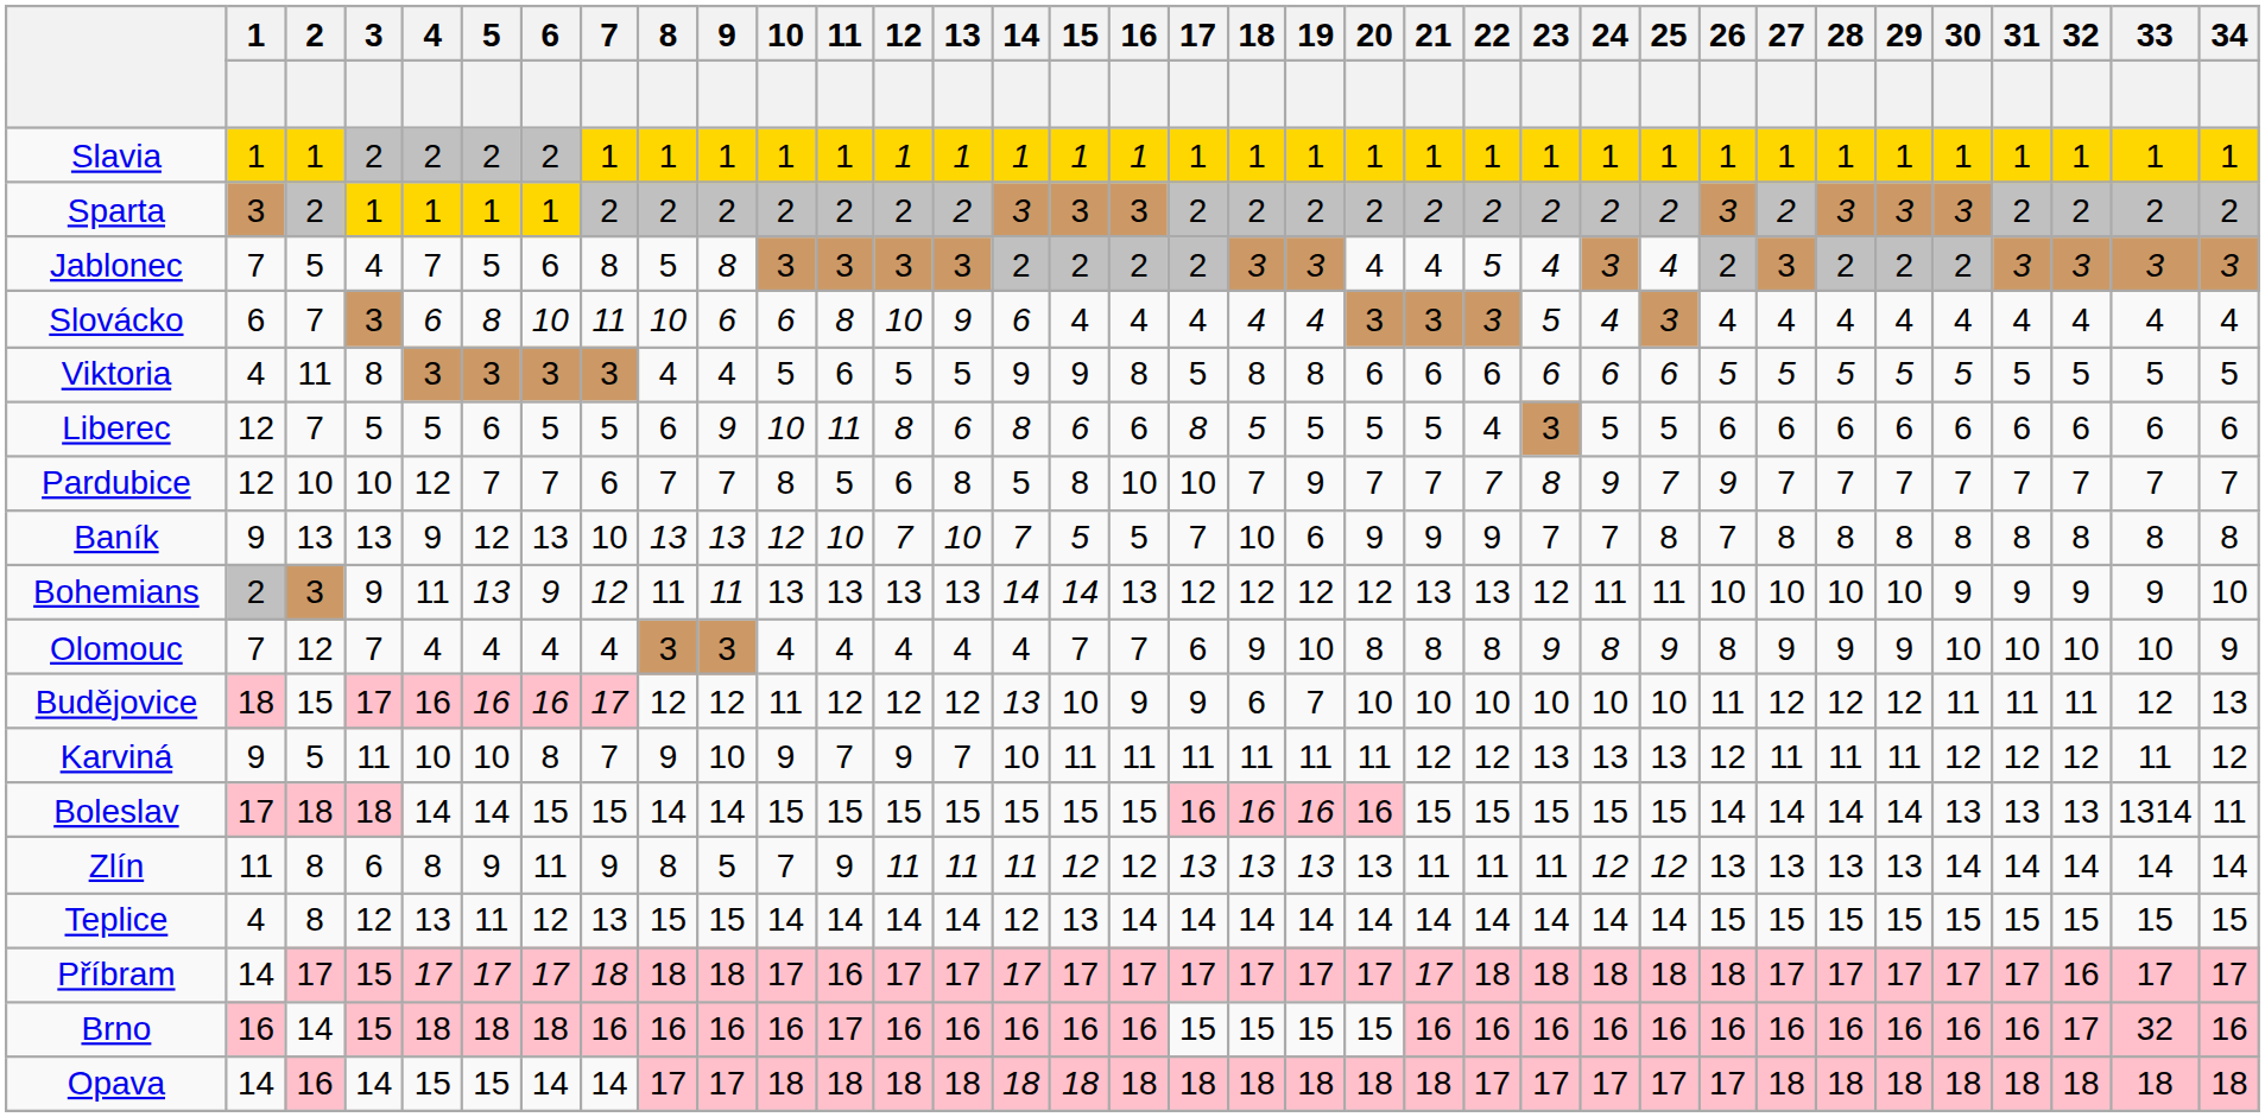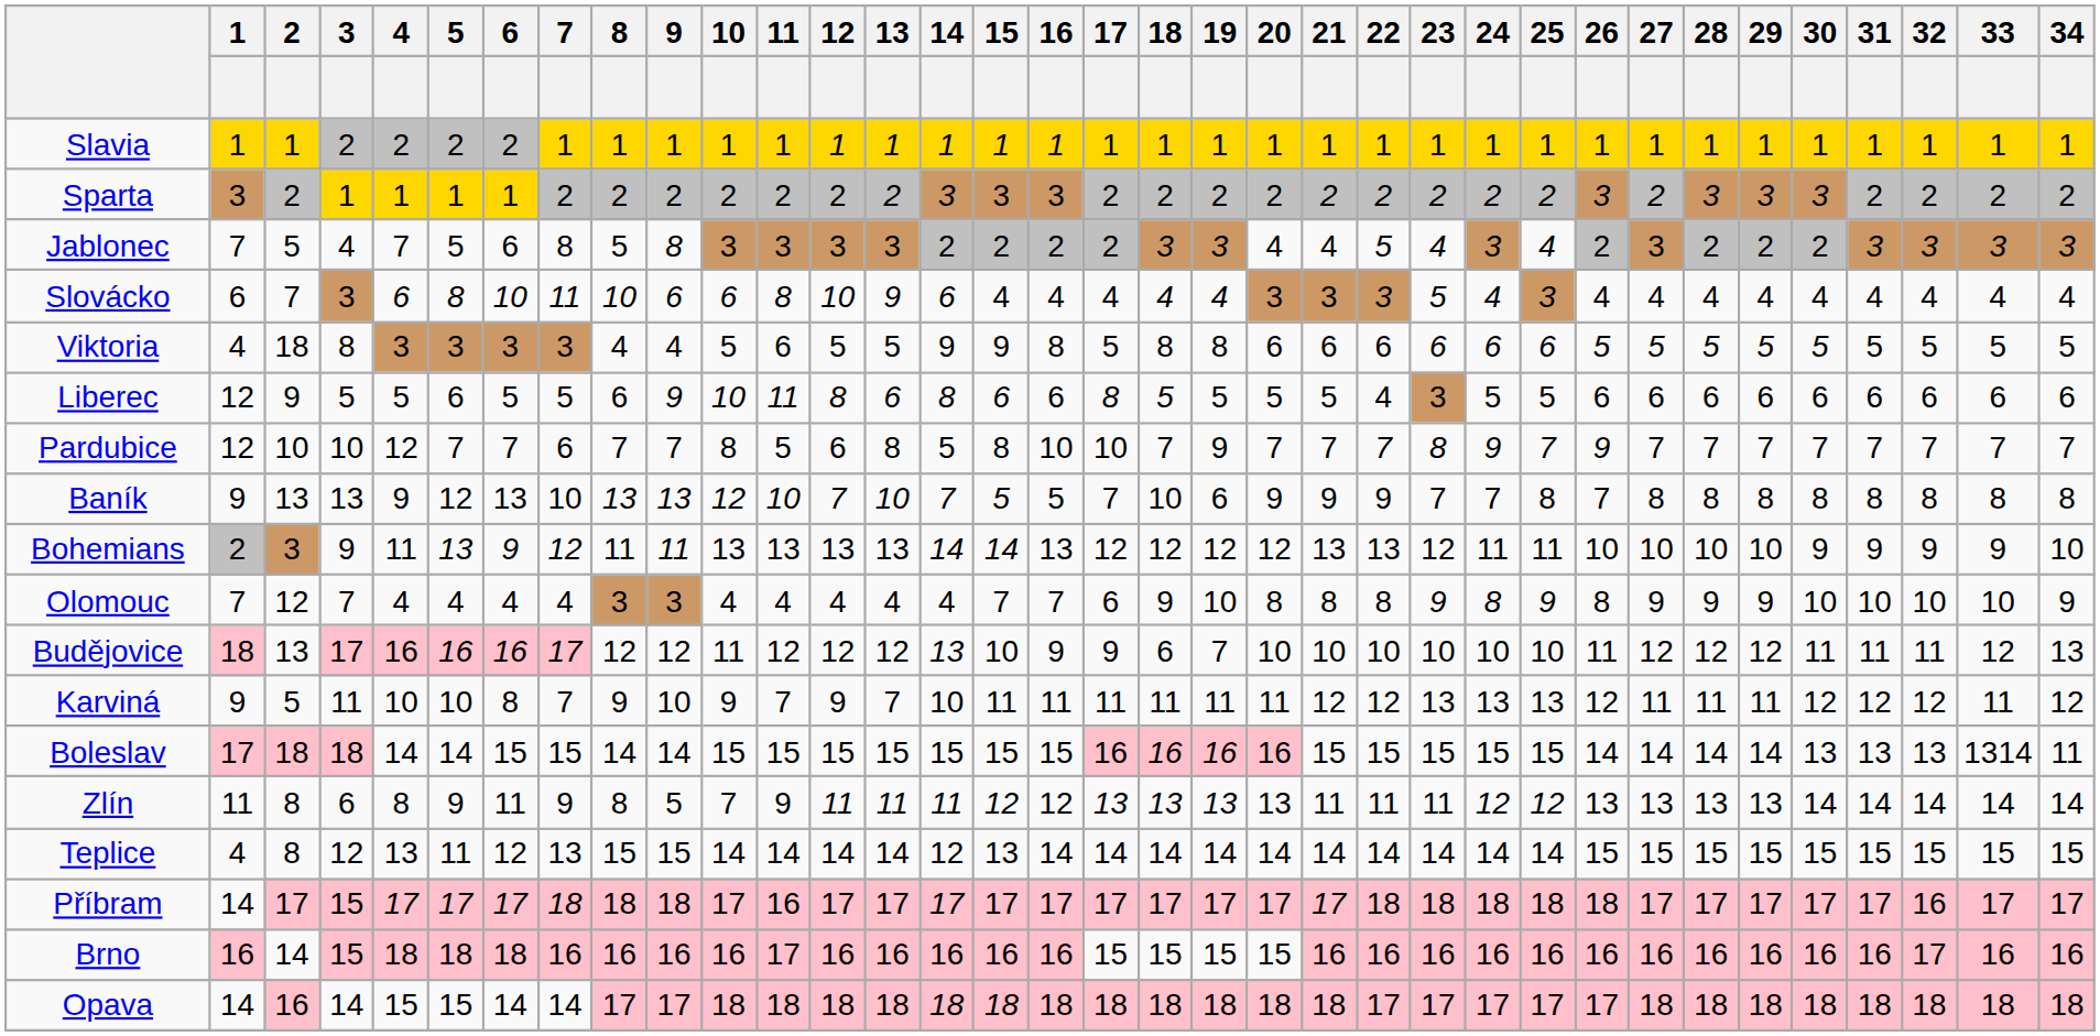Viktoria | 2: 11 -> 18
Liberec | 2: 7 -> 9
Budějovice | 2: 15 -> 13
Brno | 33: 32 -> 16
